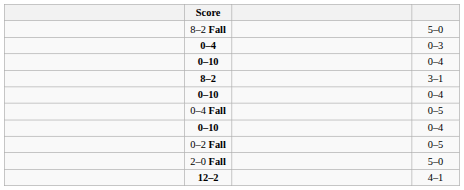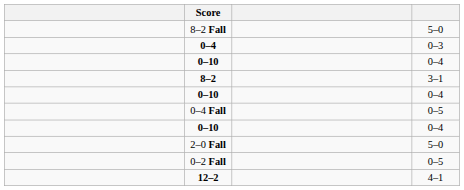rows swapped: 2–0 Fall <-> 0–2 Fall
